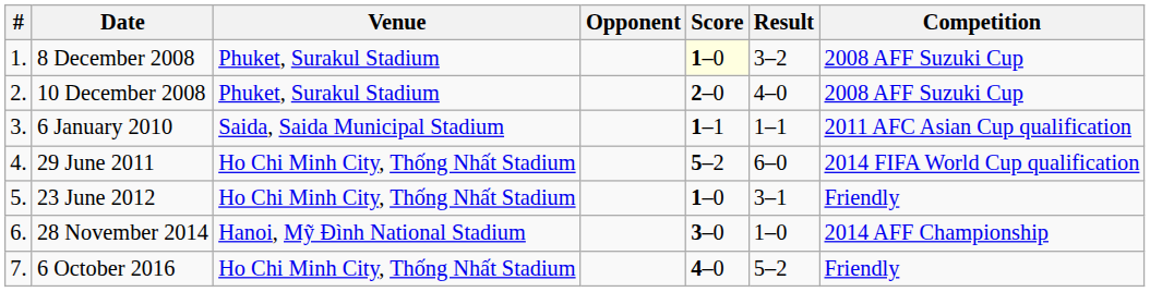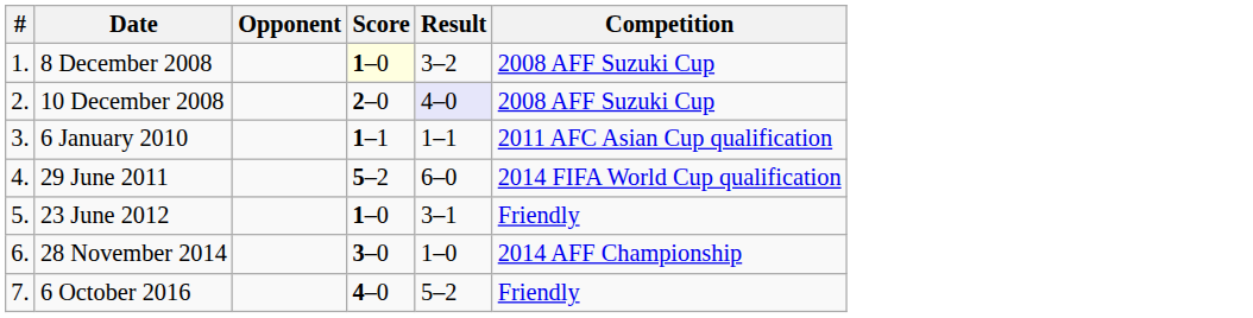- column: Venue | Phuket, Surakul Stadium | Phuket, Surakul Stadium | Saida, Saida Municipal Stadium | Ho Chi Minh City, Thống Nhất Stadium | Ho Chi Minh City, Thống Nhất Stadium | Hanoi, Mỹ Đình National Stadium | Ho Chi Minh City, Thống Nhất Stadium
10 December 2008 | Result: no background -> lavender background
